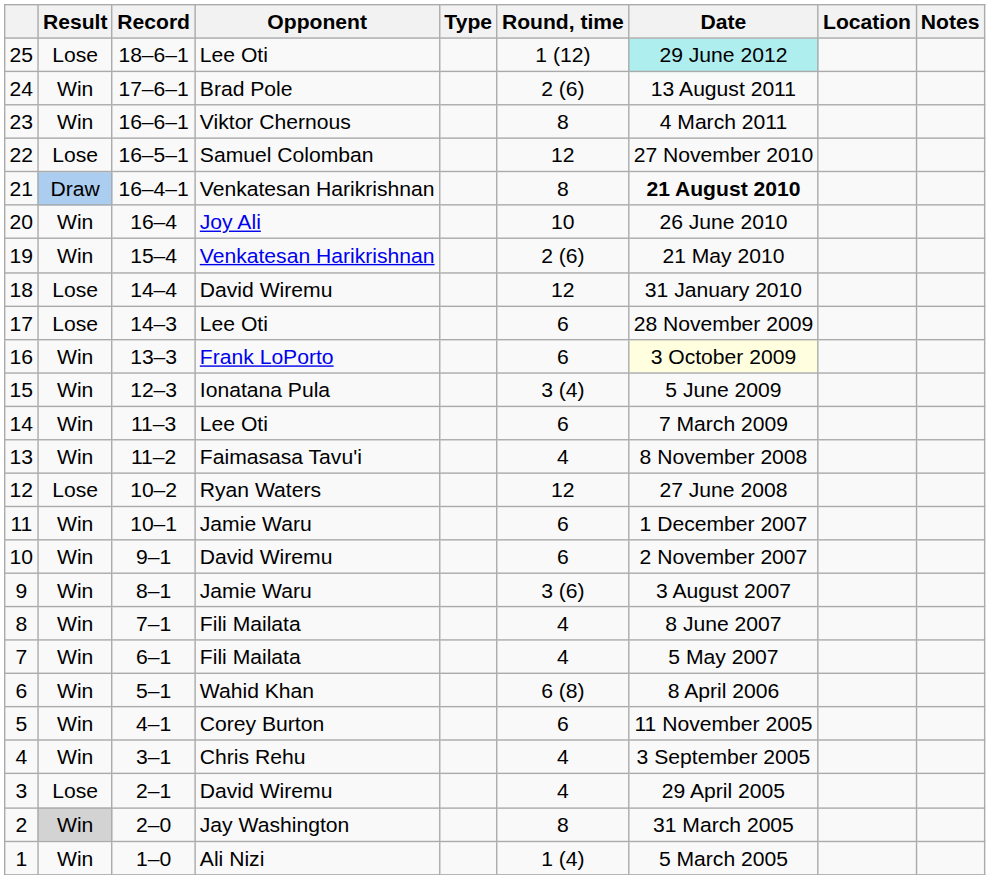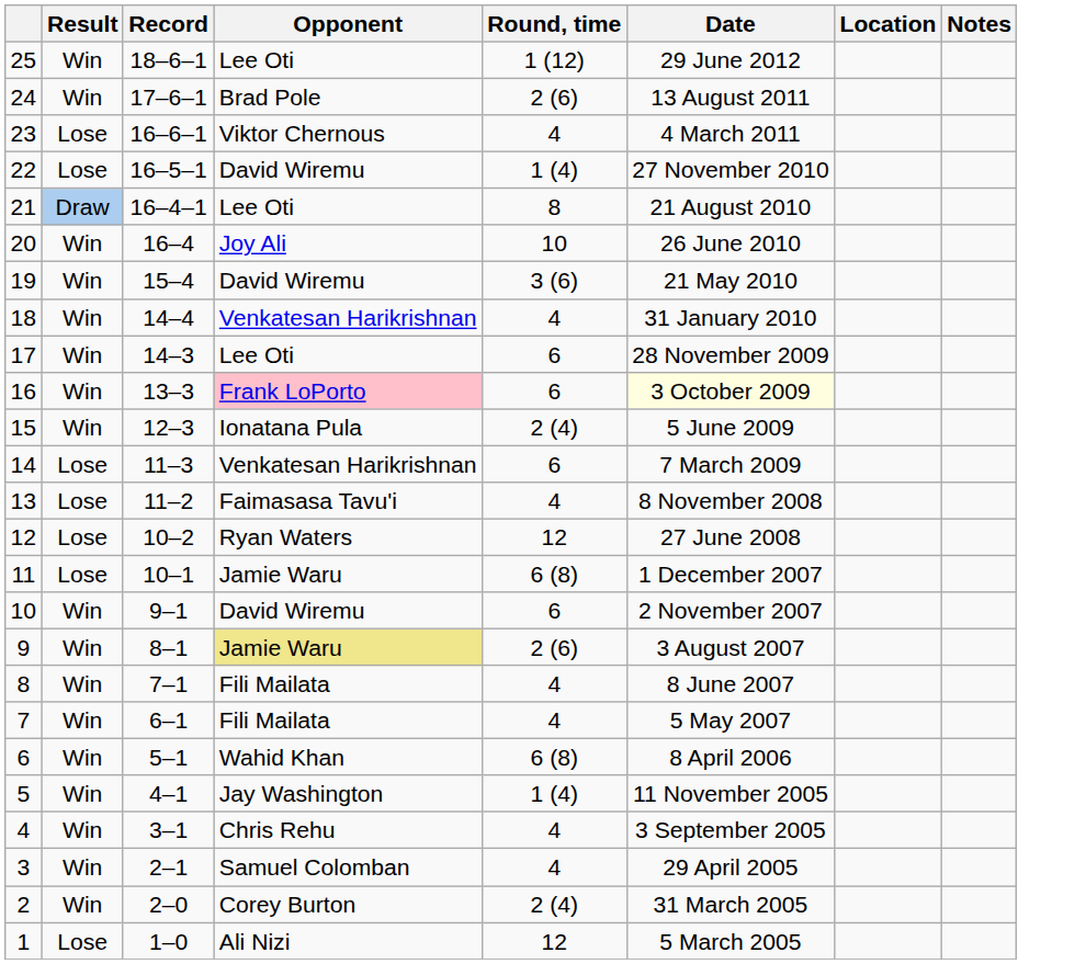- column: Type
25 | Result: Lose -> Win
25 | Date: paleturquoise background -> no background
23 | Result: Win -> Lose
23 | Round, time: 8 -> 4
22 | Opponent: Samuel Colomban -> David Wiremu
22 | Round, time: 12 -> 1 (4)
21 | Opponent: Venkatesan Harikrishnan -> Lee Oti
21 | Date: bold -> normal
19 | Opponent: Venkatesan Harikrishnan -> David Wiremu
19 | Round, time: 2 (6) -> 3 (6)
18 | Result: Lose -> Win
18 | Opponent: David Wiremu -> Venkatesan Harikrishnan
18 | Round, time: 12 -> 4
17 | Result: Lose -> Win
16 | Opponent: no background -> pink background
15 | Round, time: 3 (4) -> 2 (4)
14 | Result: Win -> Lose
14 | Opponent: Lee Oti -> Venkatesan Harikrishnan
13 | Result: Win -> Lose
11 | Result: Win -> Lose
11 | Round, time: 6 -> 6 (8)
9 | Opponent: no background -> khaki background
9 | Round, time: 3 (6) -> 2 (6)
5 | Opponent: Corey Burton -> Jay Washington
5 | Round, time: 6 -> 1 (4)
3 | Result: Lose -> Win
3 | Opponent: David Wiremu -> Samuel Colomban
2 | Result: lightgrey background -> no background
2 | Opponent: Jay Washington -> Corey Burton
2 | Round, time: 8 -> 2 (4)
1 | Result: Win -> Lose
1 | Round, time: 1 (4) -> 12
